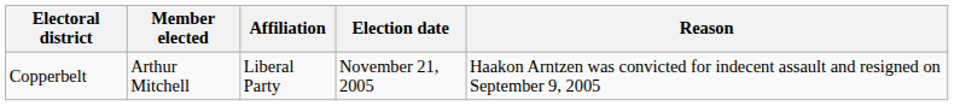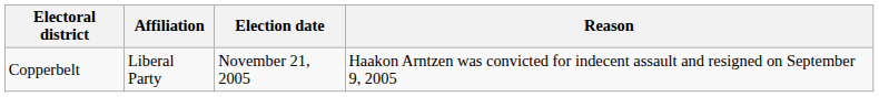- column: Member elected | Arthur Mitchell
